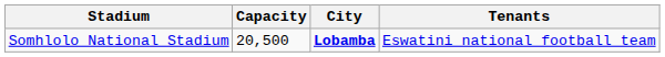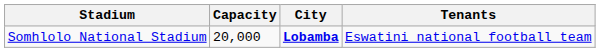Somhlolo National Stadium | Capacity: 20,500 -> 20,000
